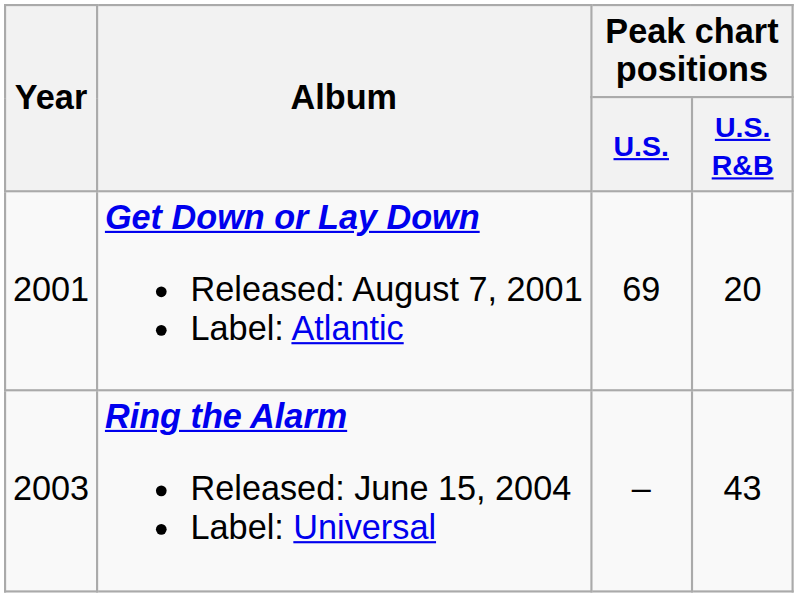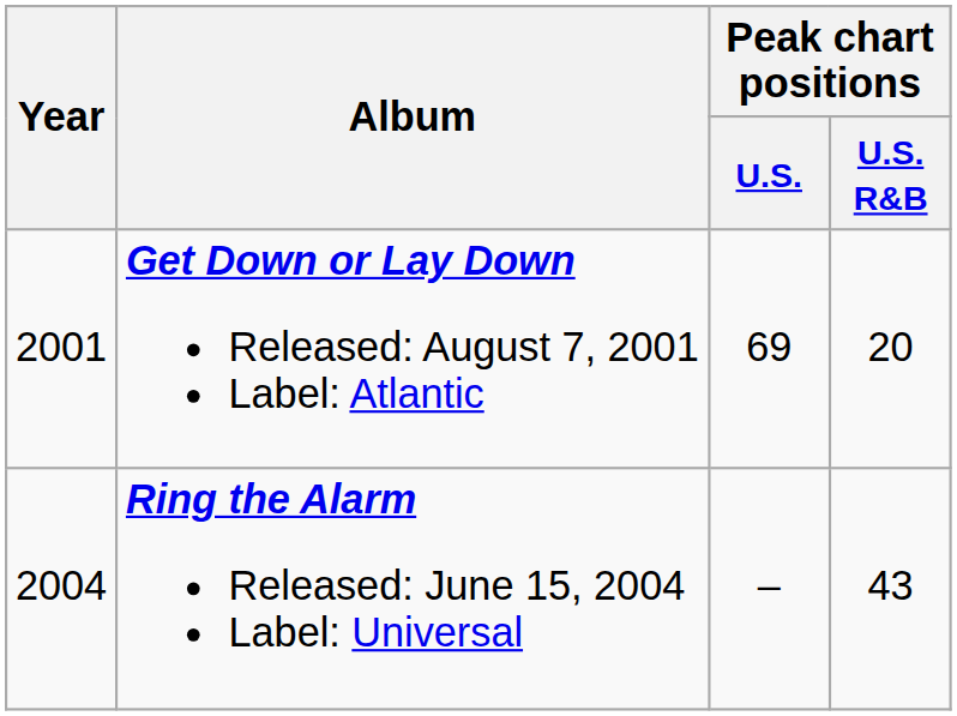Ring the Alarm Released: June 15, 2004 Label: Universal | Year: 2003 -> 2004
